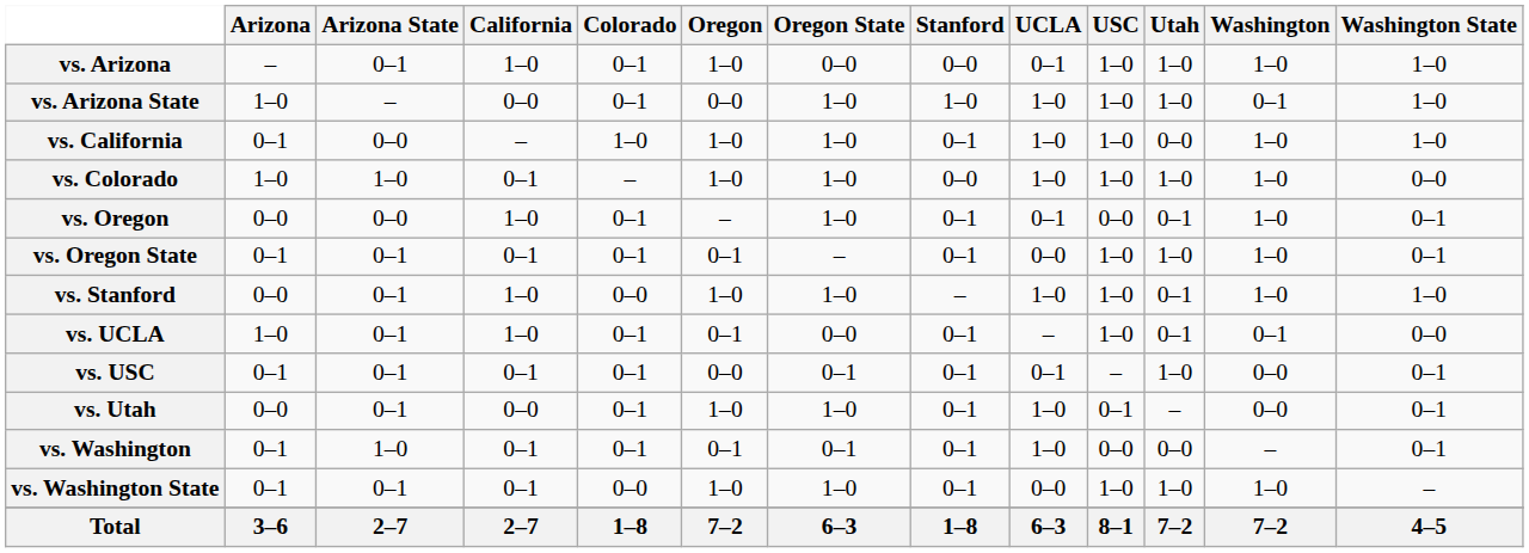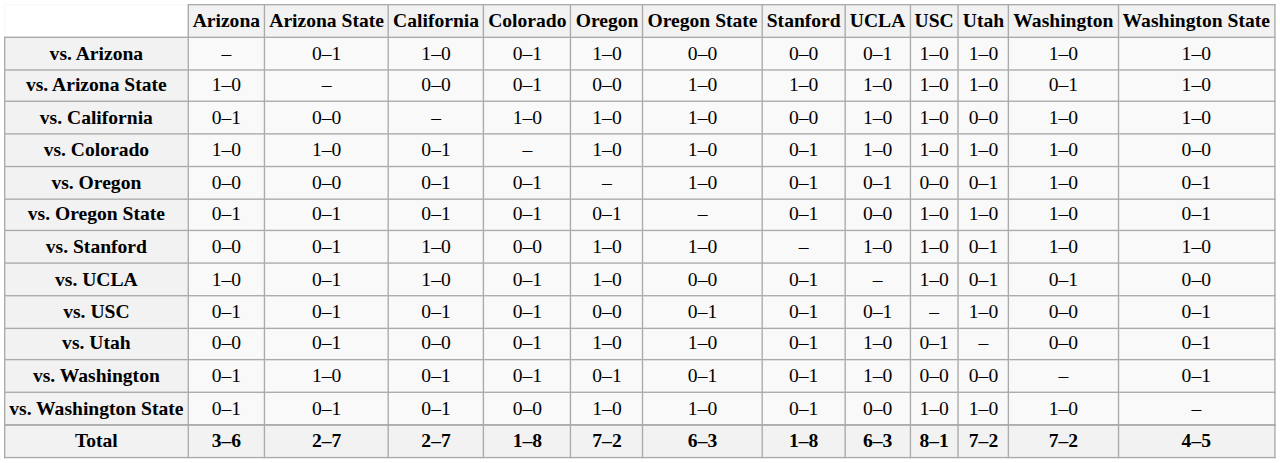vs. California | Stanford: 0–1 -> 0–0
vs. Colorado | Stanford: 0–0 -> 0–1
vs. Oregon | California: 1–0 -> 0–1
vs. UCLA | Oregon: 0–1 -> 1–0
